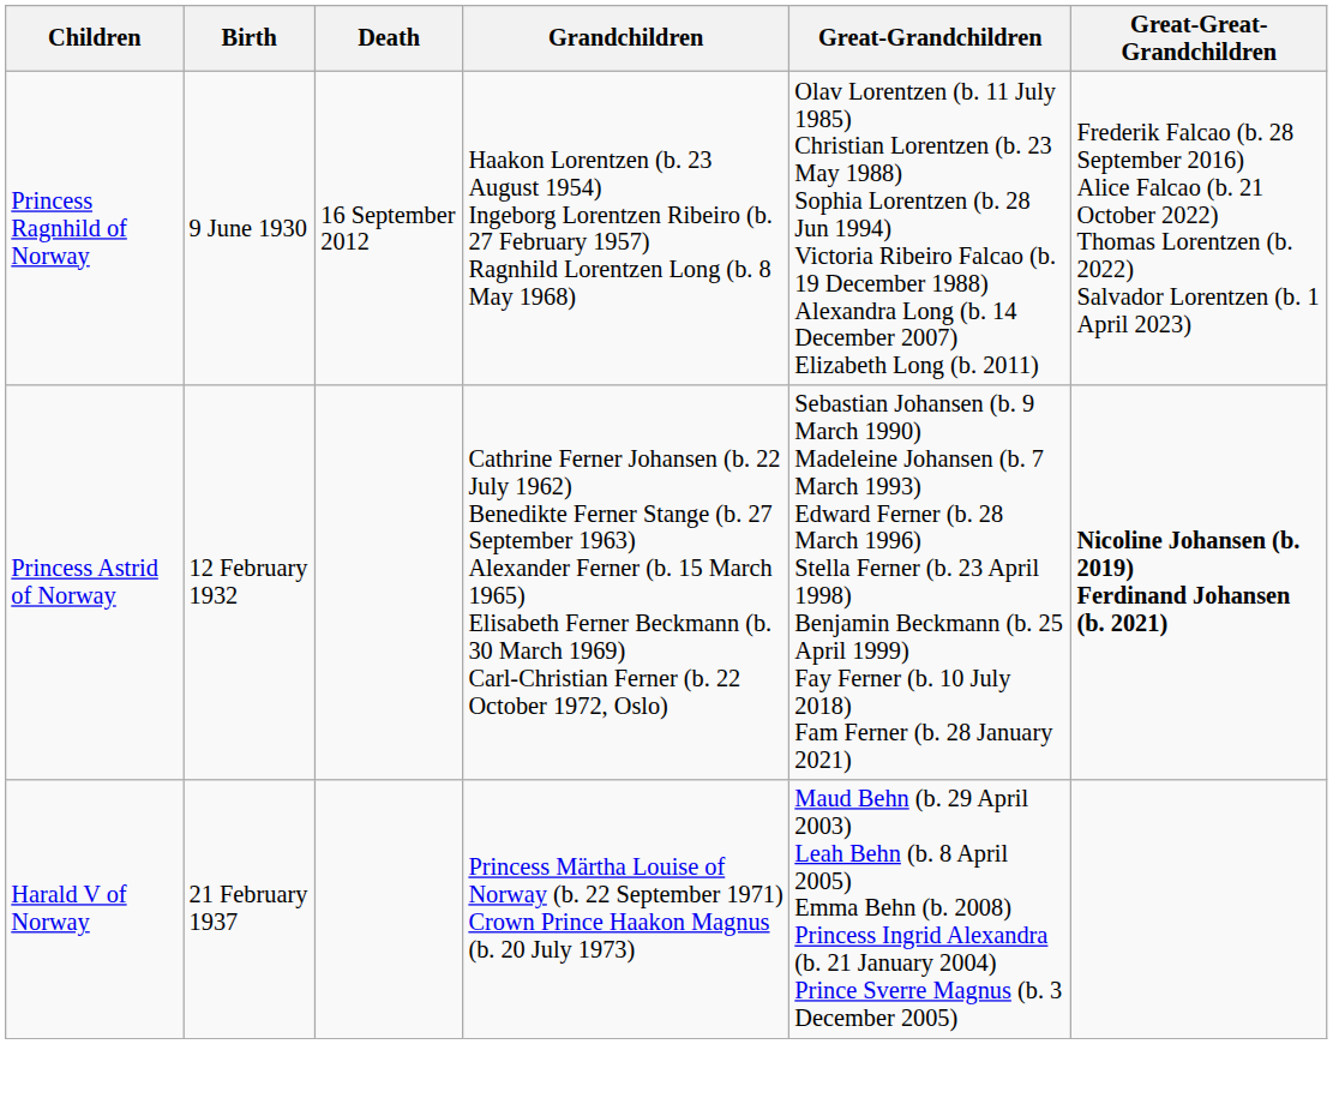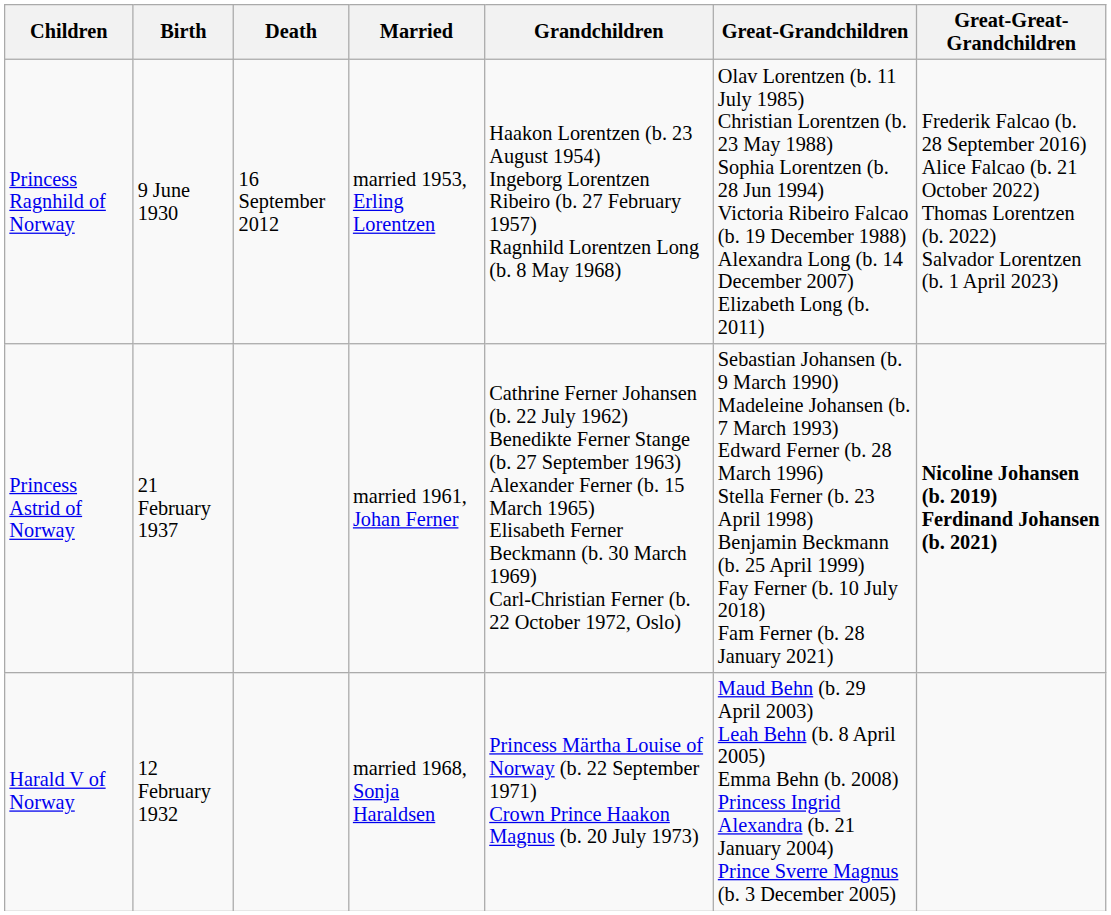+ column: Married | married 1953, Erling Lorentzen | married 1961, Johan Ferner | married 1968, Sonja Haraldsen
Princess Astrid of Norway | Birth: 12 February 1932 -> 21 February 1937
Harald V of Norway | Birth: 21 February 1937 -> 12 February 1932
